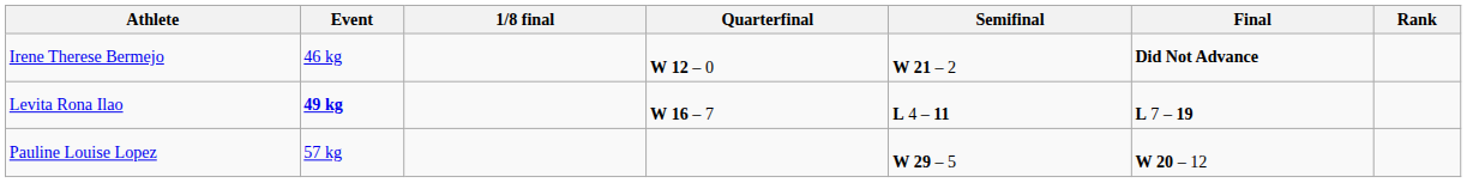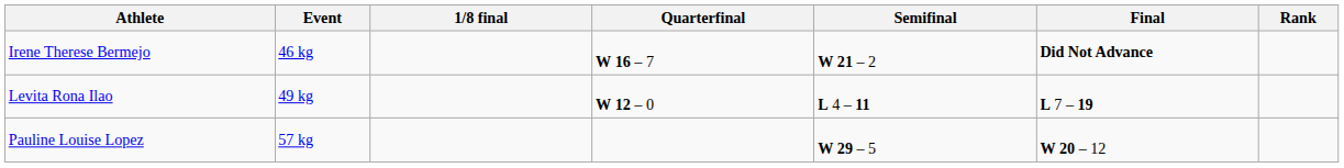Irene Therese Bermejo | Quarterfinal: W 12 – 0 -> W 16 – 7
Levita Rona Ilao | Event: bold -> normal
Levita Rona Ilao | Quarterfinal: W 16 – 7 -> W 12 – 0
